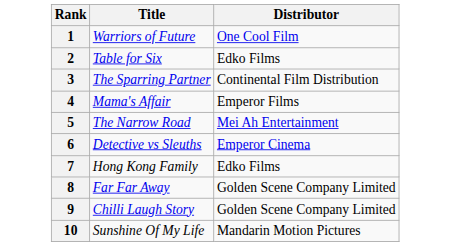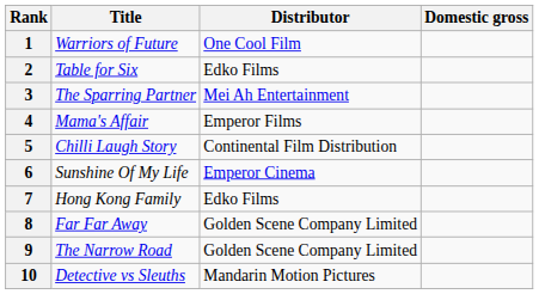+ column: Domestic gross
3 | Distributor: Continental Film Distribution -> Mei Ah Entertainment
5 | Title: The Narrow Road -> Chilli Laugh Story
5 | Distributor: Mei Ah Entertainment -> Continental Film Distribution
6 | Title: Detective vs Sleuths -> Sunshine Of My Life
9 | Title: Chilli Laugh Story -> The Narrow Road
10 | Title: Sunshine Of My Life -> Detective vs Sleuths
